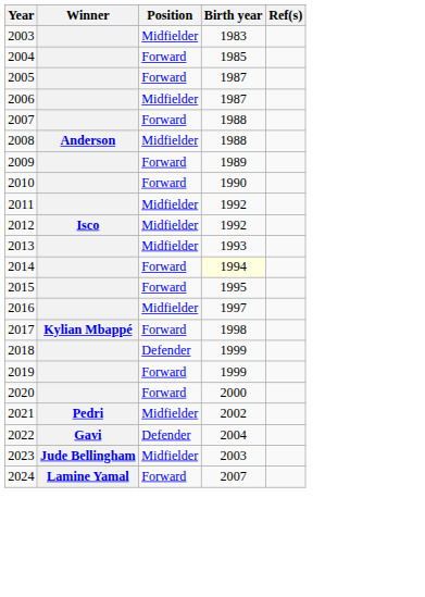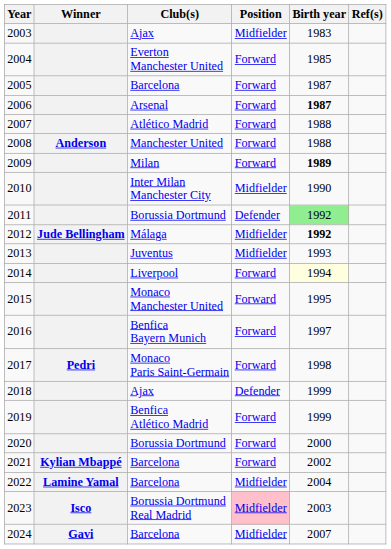+ column: Club(s) | Ajax | Everton Manchester United | Barcelona | Arsenal | Atlético Madrid | Manchester United | Milan | Inter Milan Manchester City | Borussia Dortmund | Málaga | Juventus | Liverpool | Monaco Manchester United | Benfica Bayern Munich | Monaco Paris Saint-Germain | Ajax | Benfica Atlético Madrid | Borussia Dortmund | Barcelona | Barcelona | Borussia Dortmund Real Madrid | Barcelona
2006 | Position: Midfielder -> Forward
2006 | Birth year: normal -> bold
2008 | Position: Midfielder -> Forward
2009 | Birth year: normal -> bold
2010 | Position: Forward -> Midfielder
2011 | Position: Midfielder -> Defender
2011 | Birth year: no background -> lightgreen background
2012 | Winner: Isco -> Jude Bellingham
2012 | Birth year: normal -> bold
2016 | Position: Midfielder -> Forward
2017 | Winner: Kylian Mbappé -> Pedri
2021 | Winner: Pedri -> Kylian Mbappé
2021 | Position: Midfielder -> Forward
2022 | Winner: Gavi -> Lamine Yamal
2022 | Position: Defender -> Midfielder
2023 | Winner: Jude Bellingham -> Isco
2023 | Position: no background -> pink background
2024 | Winner: Lamine Yamal -> Gavi
2024 | Position: Forward -> Midfielder
